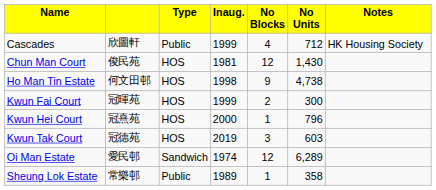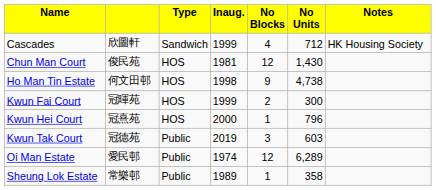Cascades | column 3: Public -> Sandwich
Kwun Tak Court | column 3: HOS -> Public
Oi Man Estate | column 3: Sandwich -> Public
